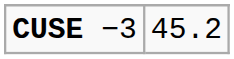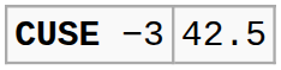CUSE −3 | column 2: 45.2 -> 42.5
